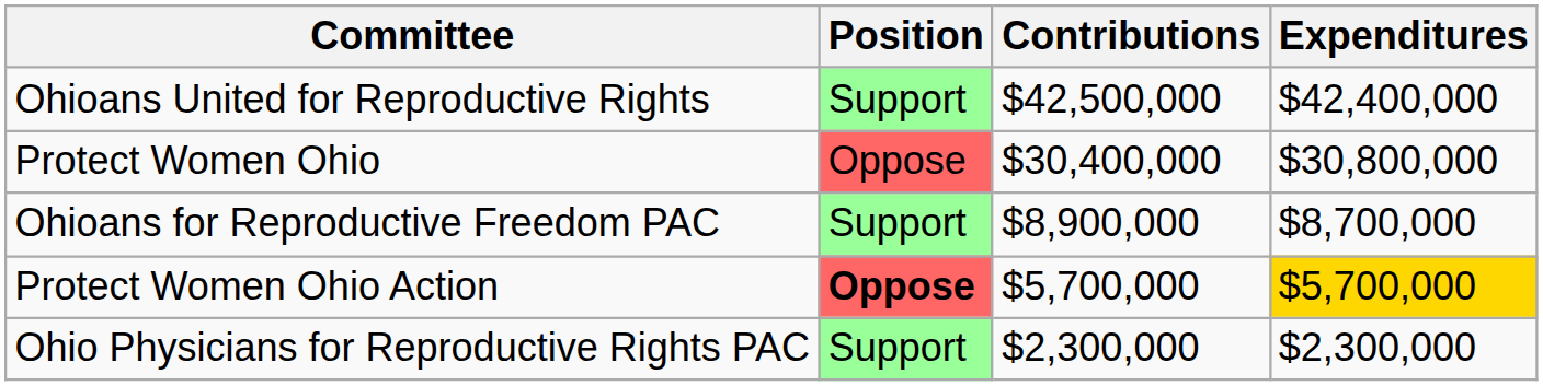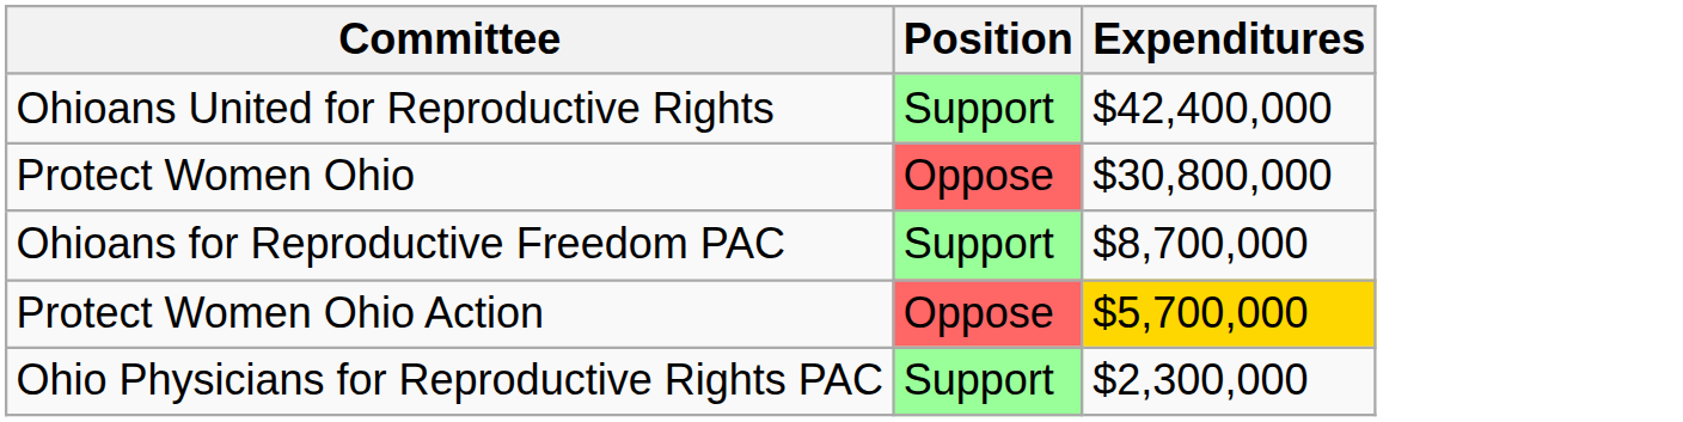- column: Contributions | $42,500,000 | $30,400,000 | $8,900,000 | $5,700,000 | $2,300,000
Protect Women Ohio Action | Position: bold -> normal
